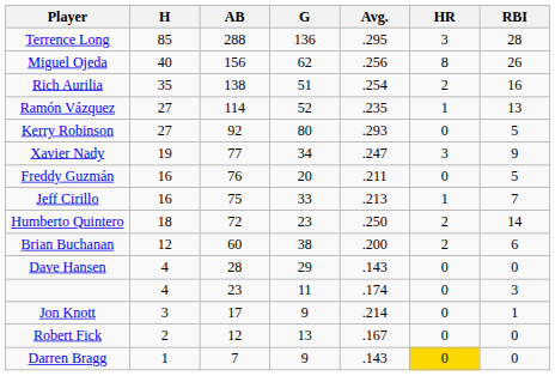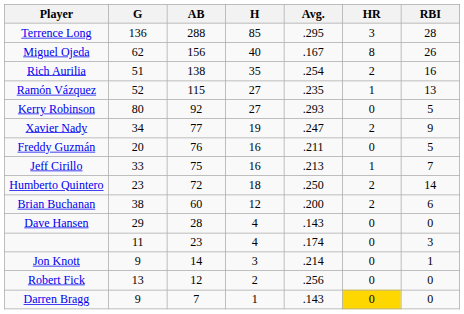columns swapped: G <-> H
Miguel Ojeda | Avg.: .256 -> .167
Ramón Vázquez | AB: 114 -> 115
Xavier Nady | HR: 3 -> 2
Jon Knott | AB: 17 -> 14
Robert Fick | Avg.: .167 -> .256
